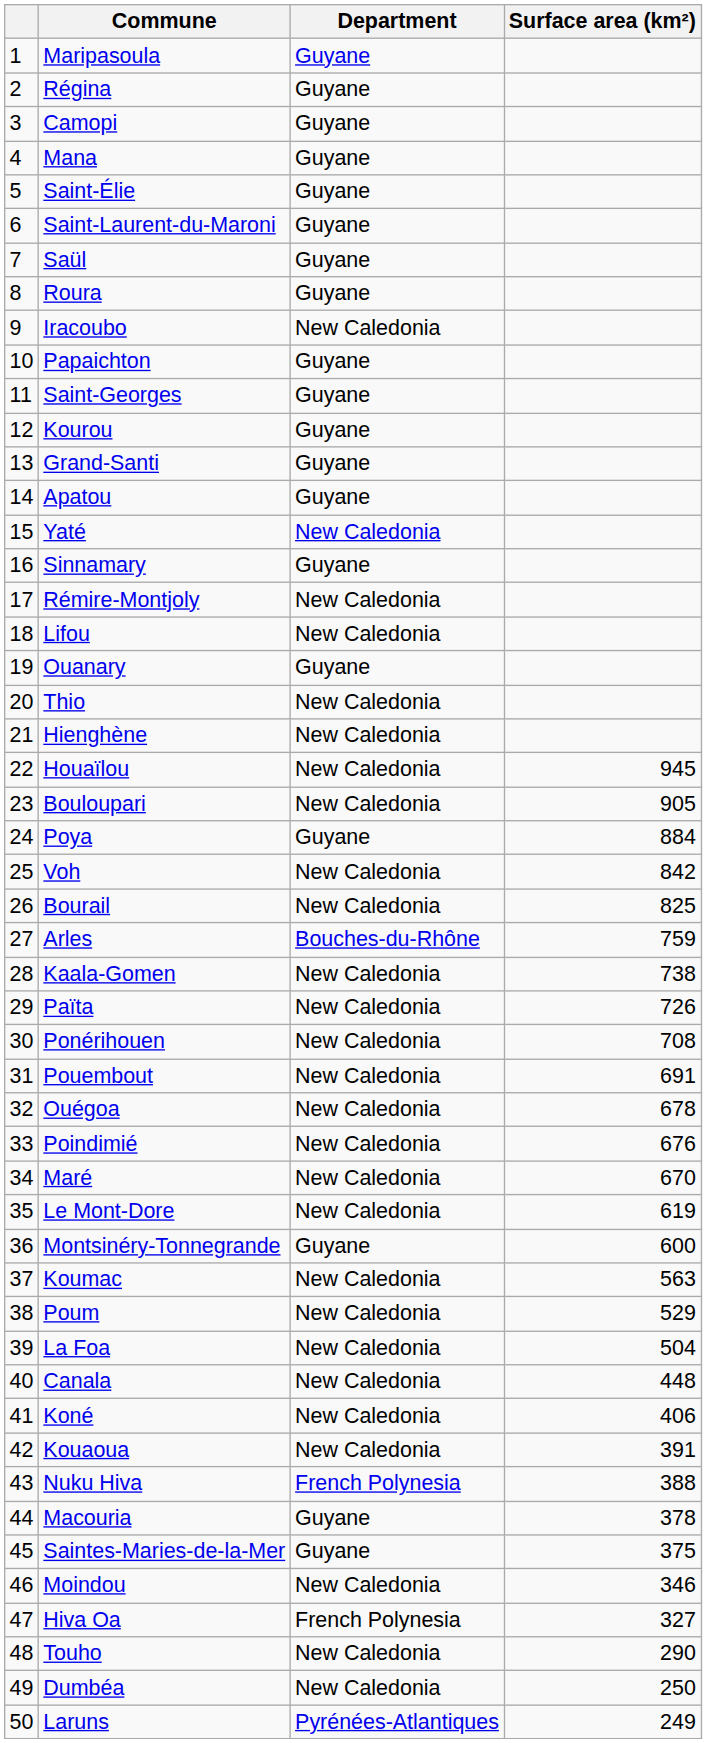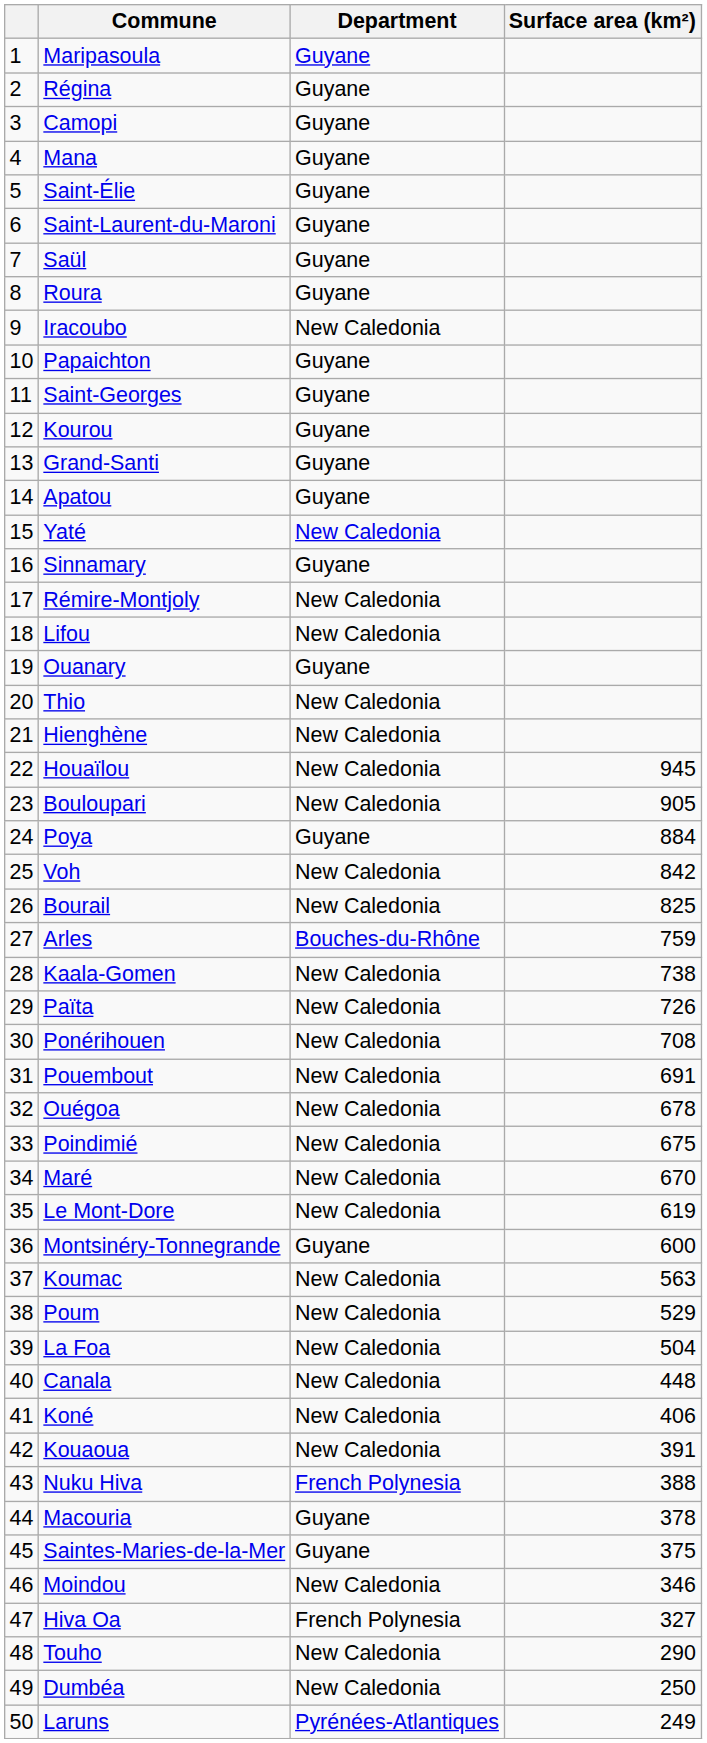Poindimié | Surface area (km²): 676 -> 675
